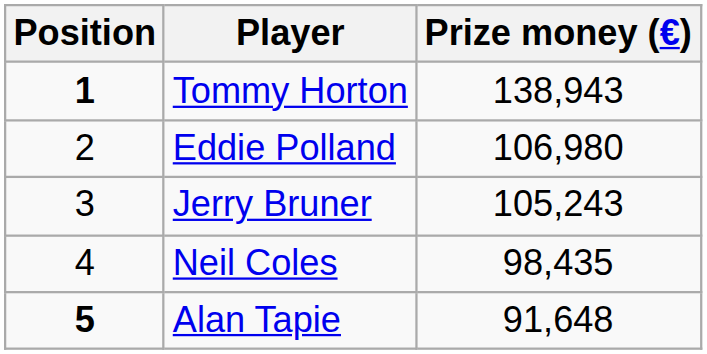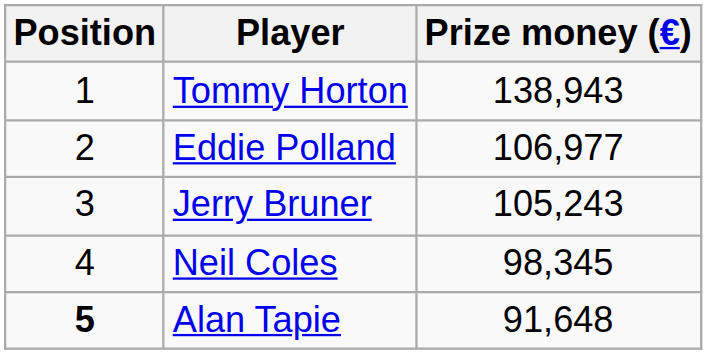Tommy Horton | Position: bold -> normal
Eddie Polland | Prize money (€): 106,980 -> 106,977
Neil Coles | Prize money (€): 98,435 -> 98,345
